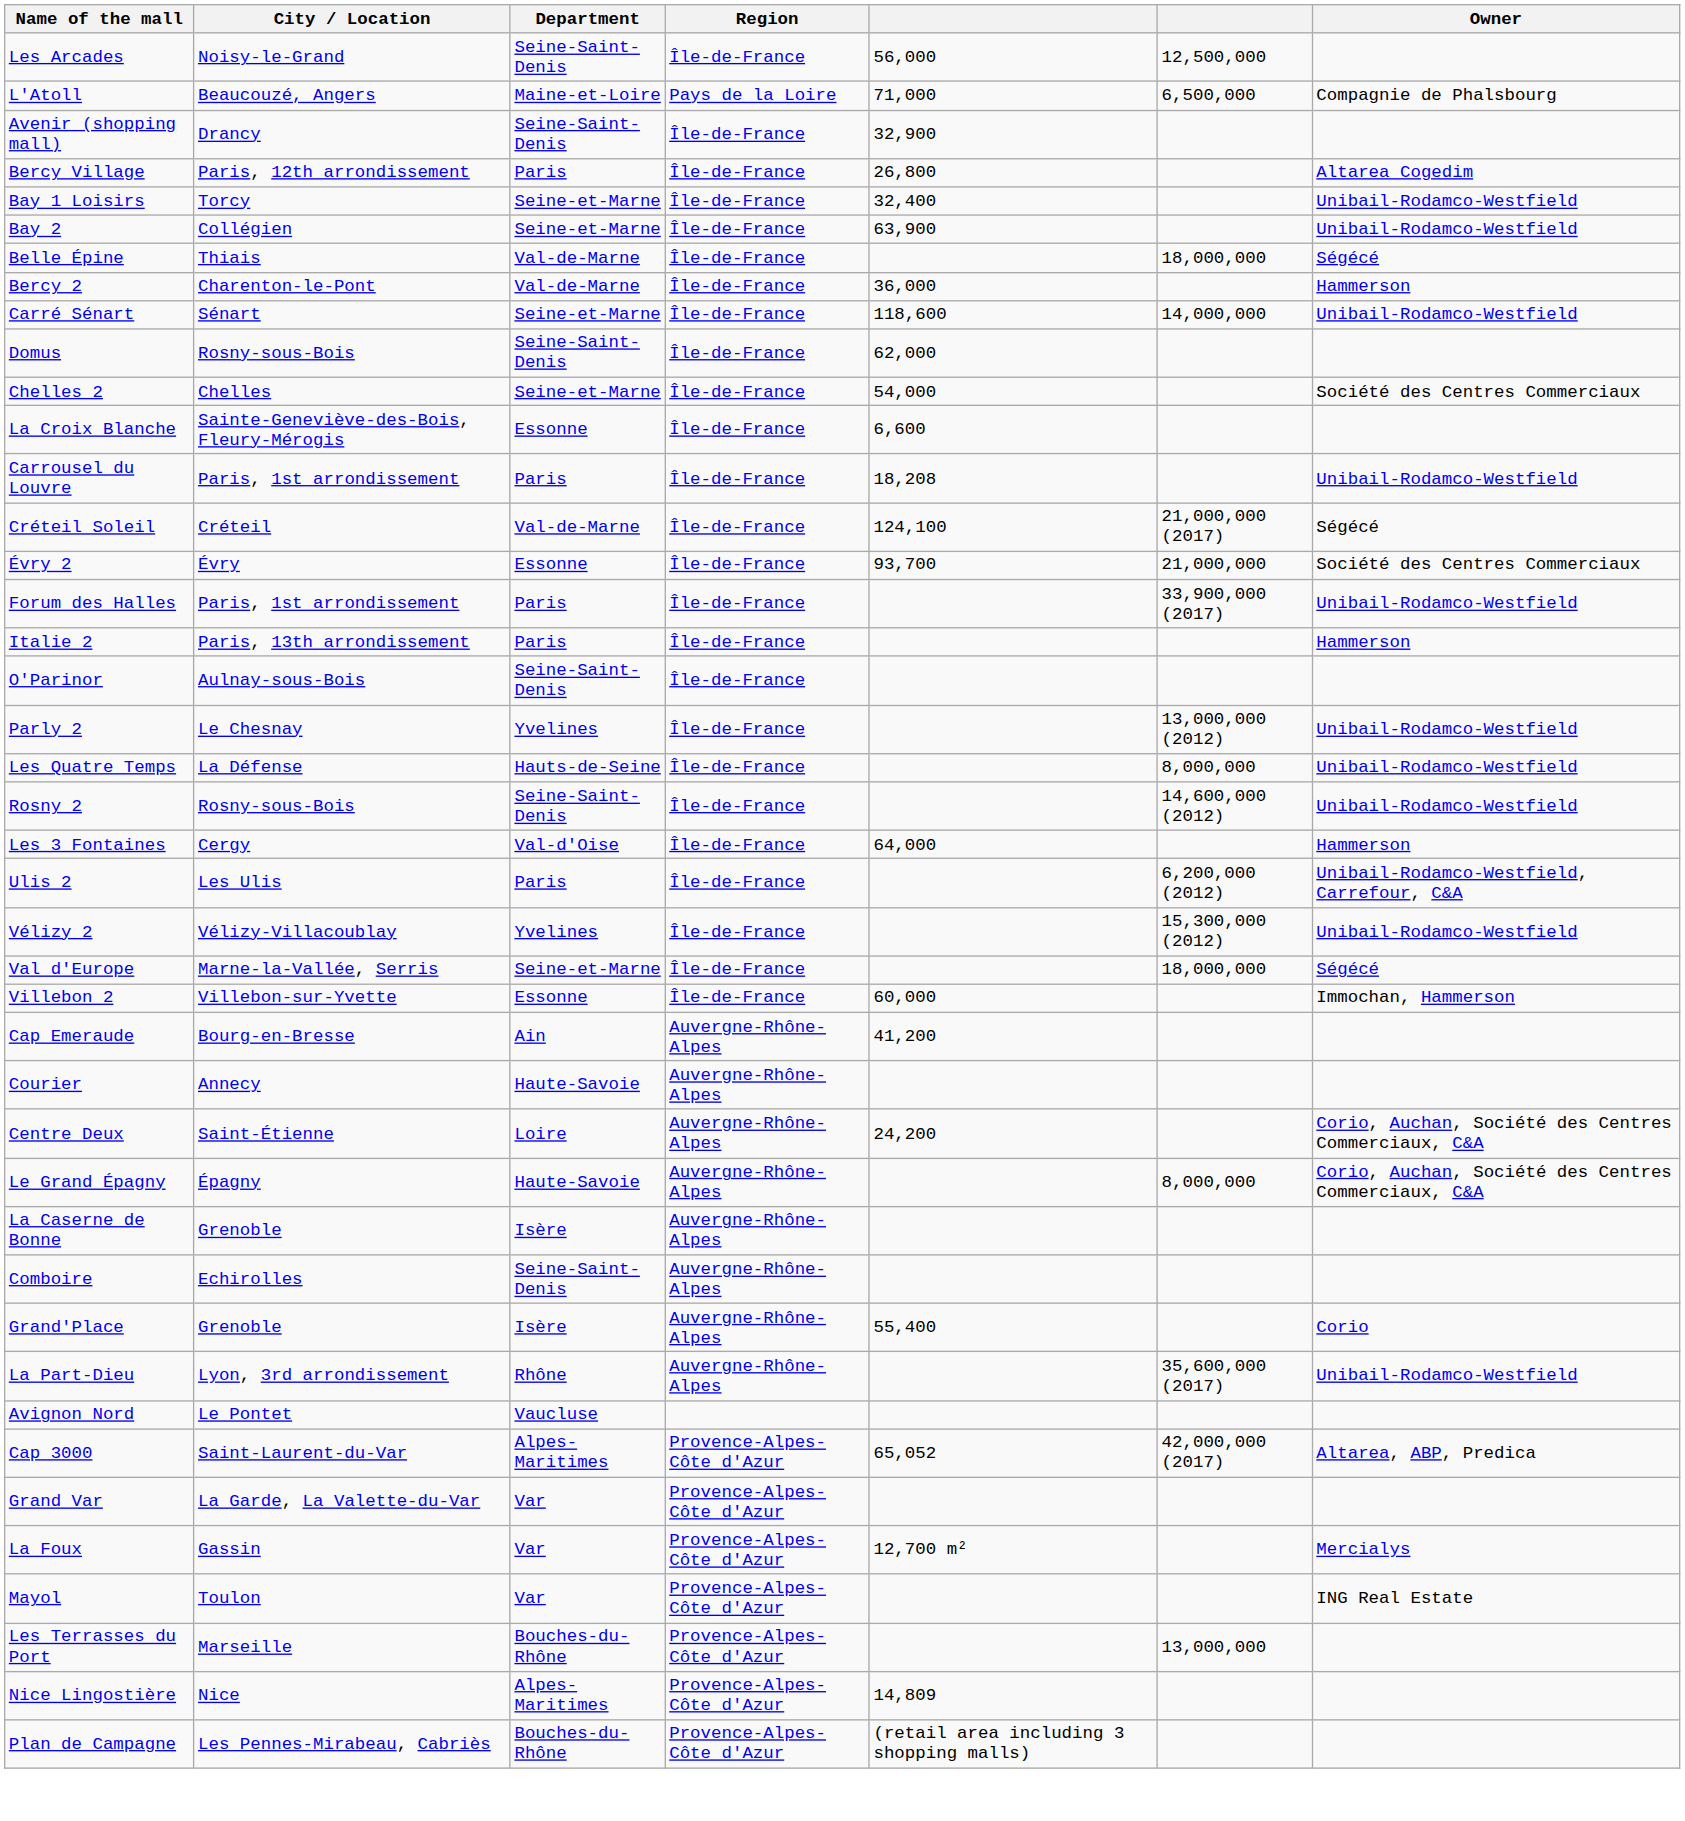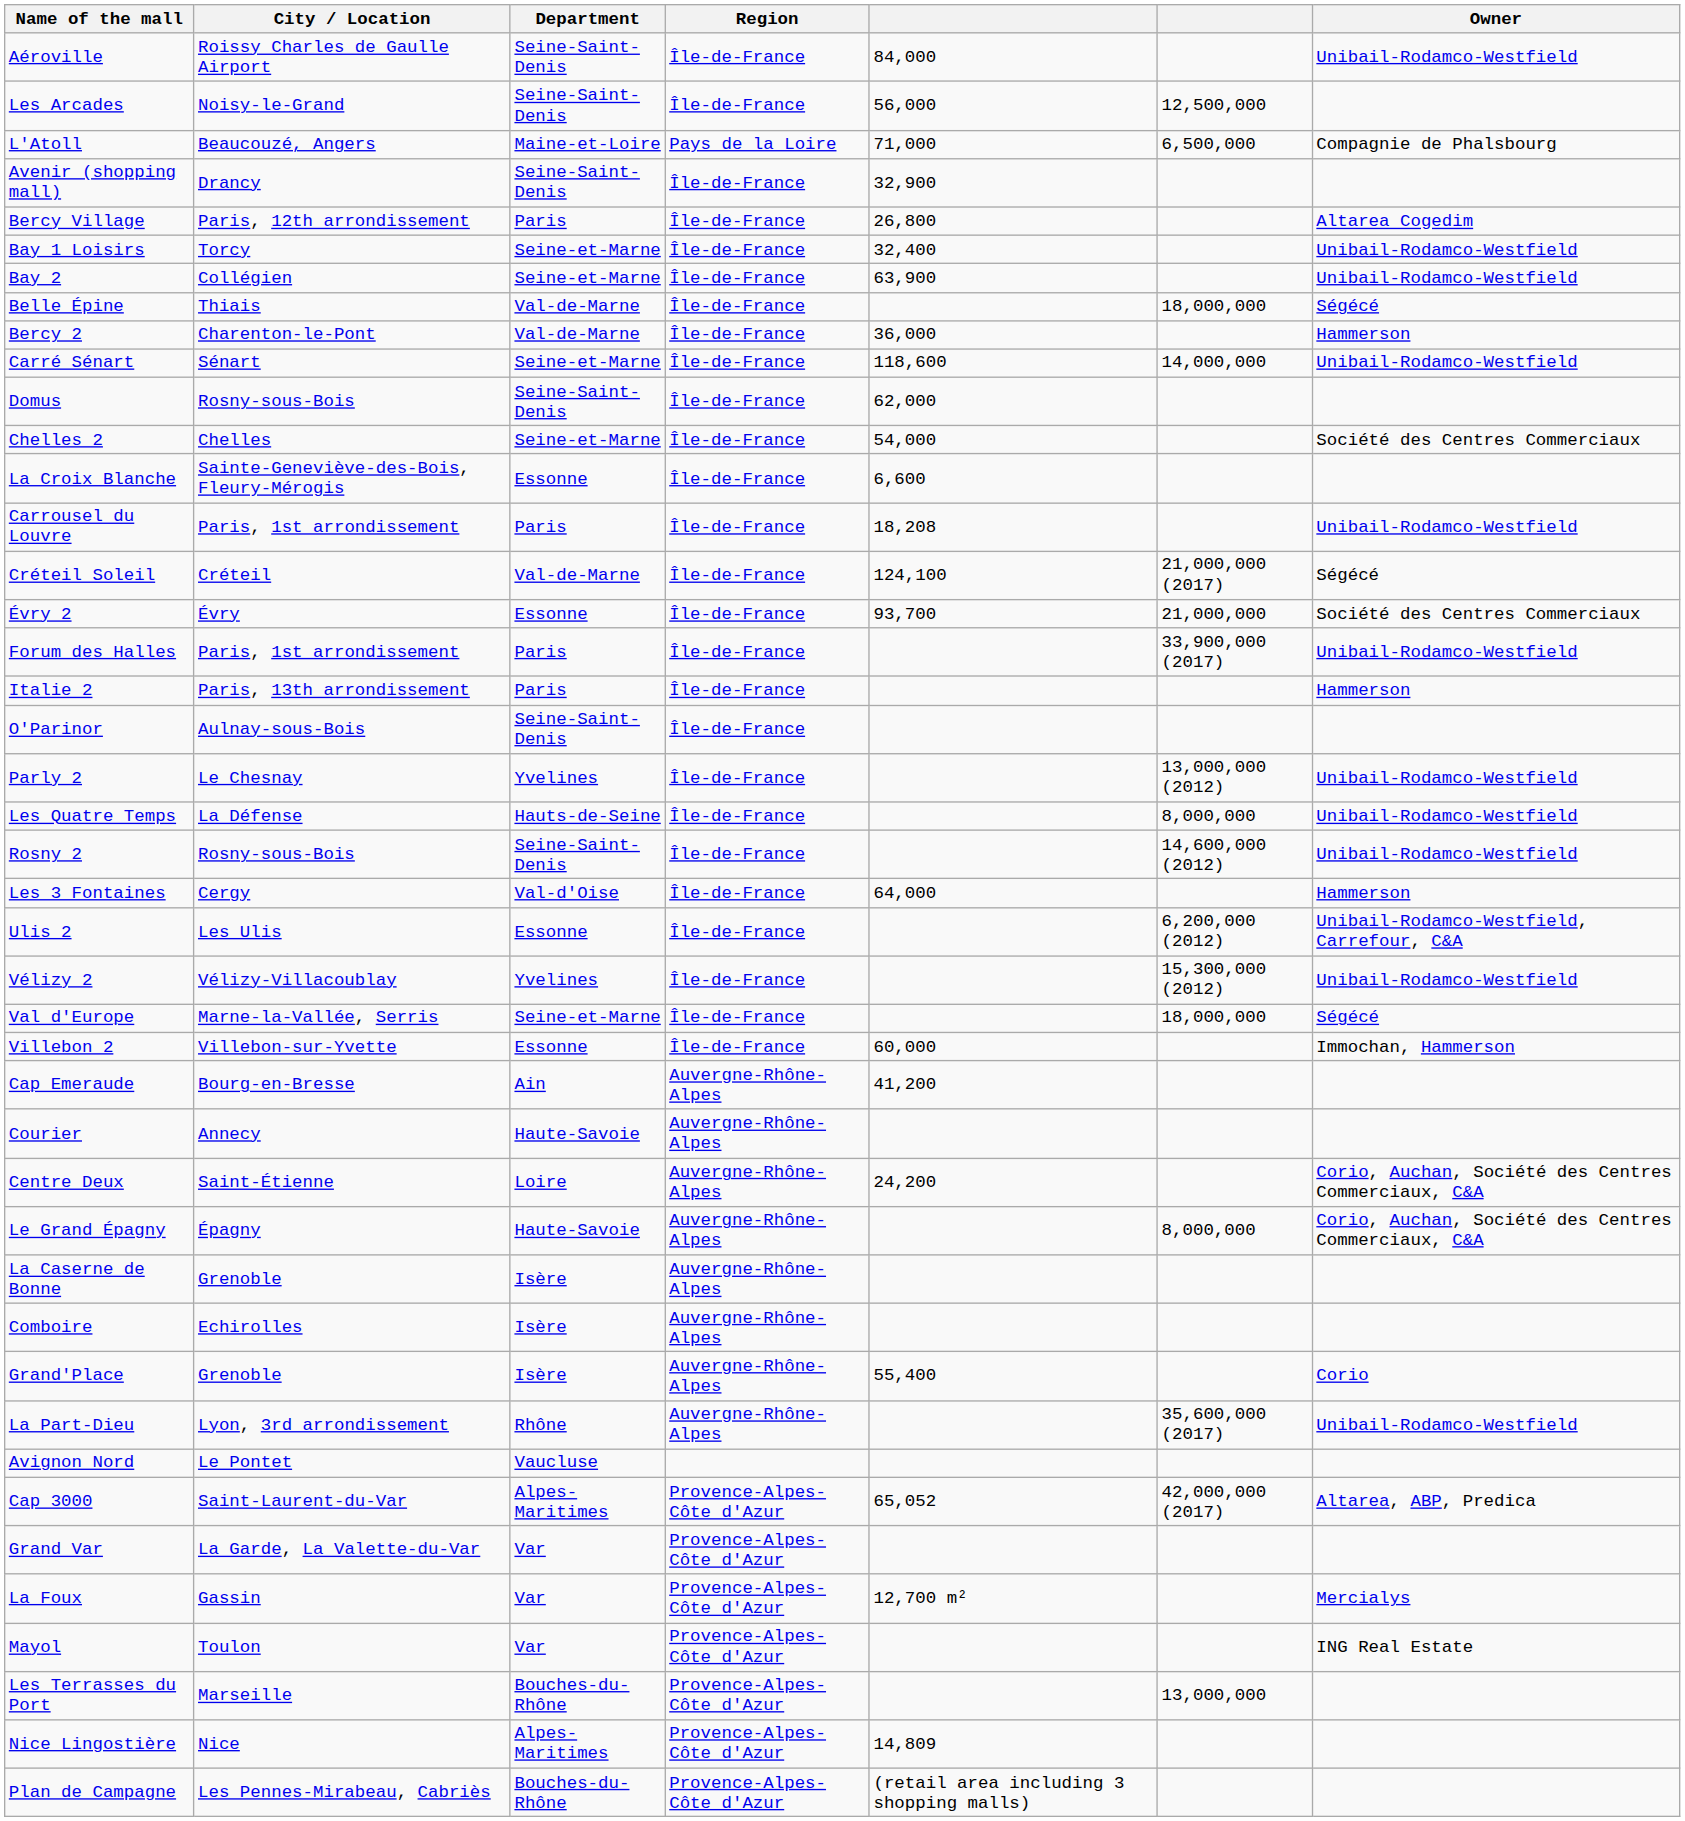+ row: Aéroville | Roissy Charles de Gaulle Airport | Seine-Saint-Denis | Île-de-France | 84,000 | Unibail-Rodamco-Westfield
Ulis 2 | Department: Paris -> Essonne
Comboire | Department: Seine-Saint-Denis -> Isère
